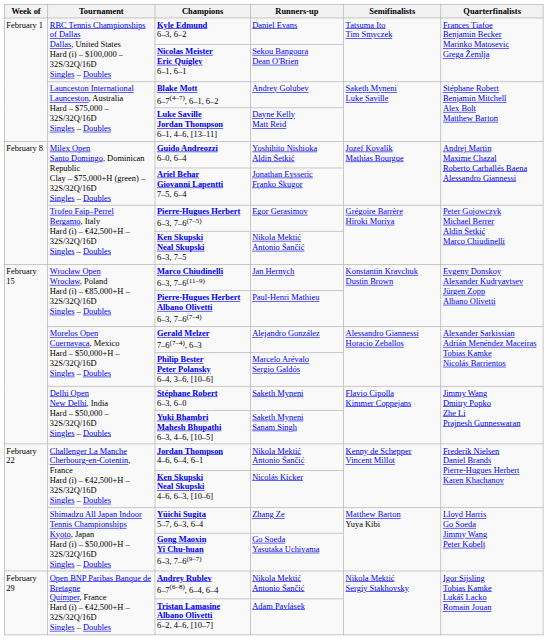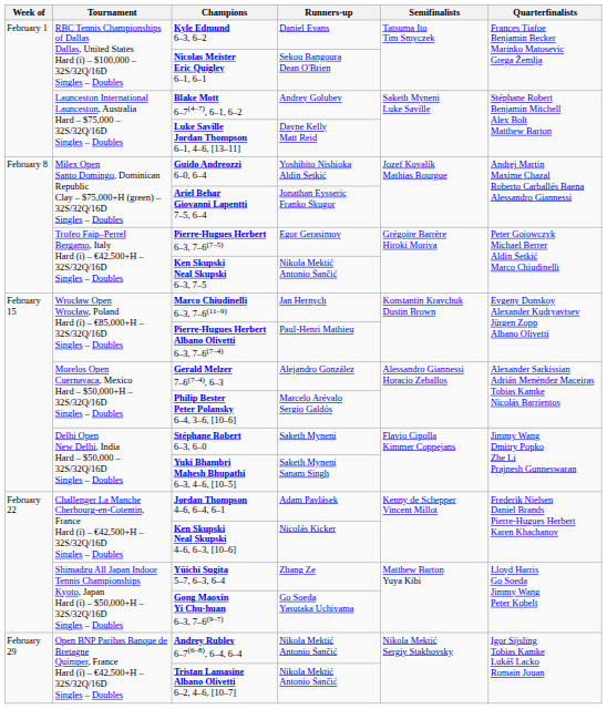Jordan Thompson 4–6, 6–4, 6–1 | Runners-up: Nikola Mektić Antonio Šančić -> Adam Pavlásek
Tristan Lamasine Albano Olivetti 6–2, 4–6, [10–7] | Runners-up: Adam Pavlásek -> Nikola Mektić Antonio Šančić
